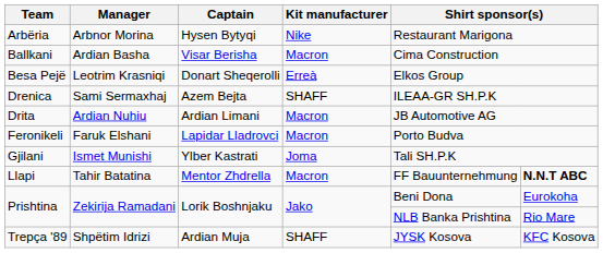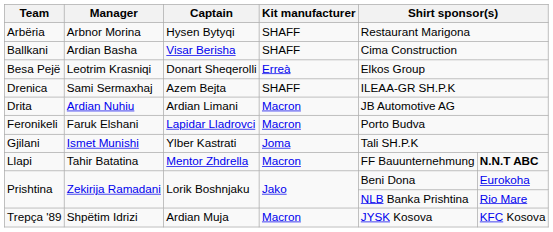Arbëria | Kit manufacturer: Nike -> SHAFF
Ballkani | Kit manufacturer: Macron -> SHAFF
Trepça '89 | Kit manufacturer: SHAFF -> Macron
